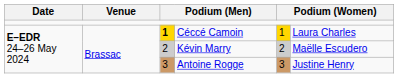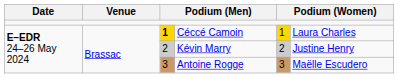Kévin Marry | column 6: Maëlle Escudero -> Justine Henry
Antoine Rogge | column 6: Justine Henry -> Maëlle Escudero
